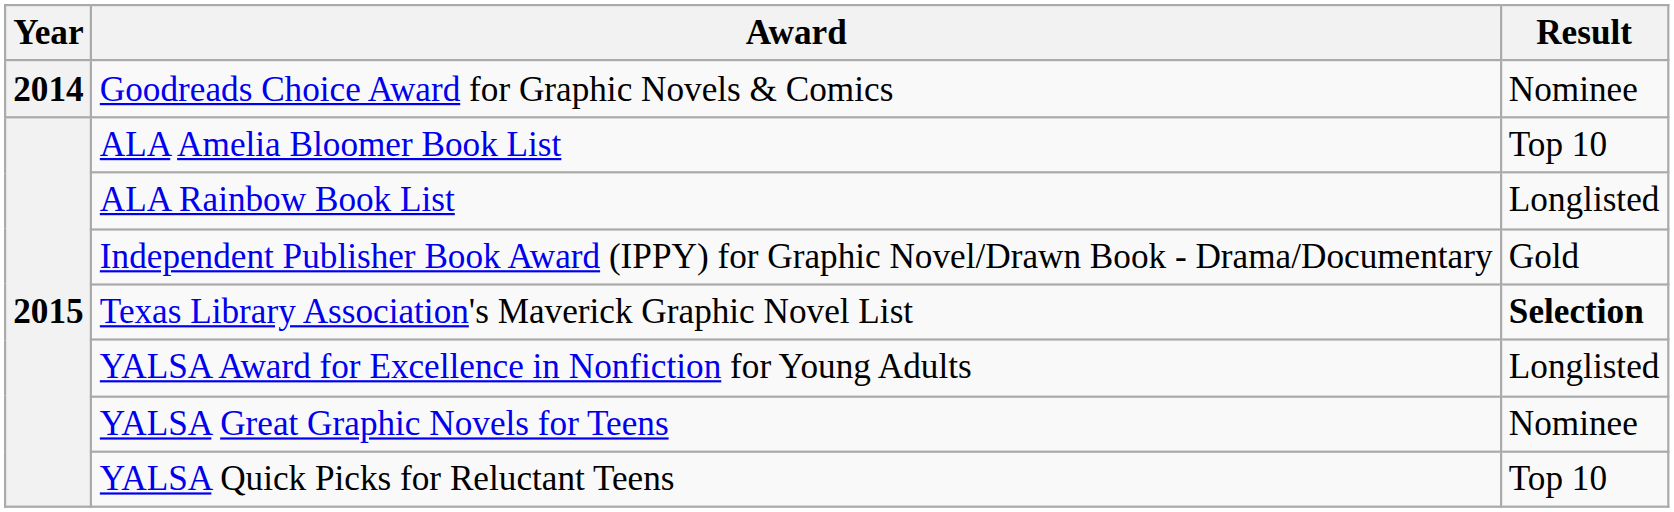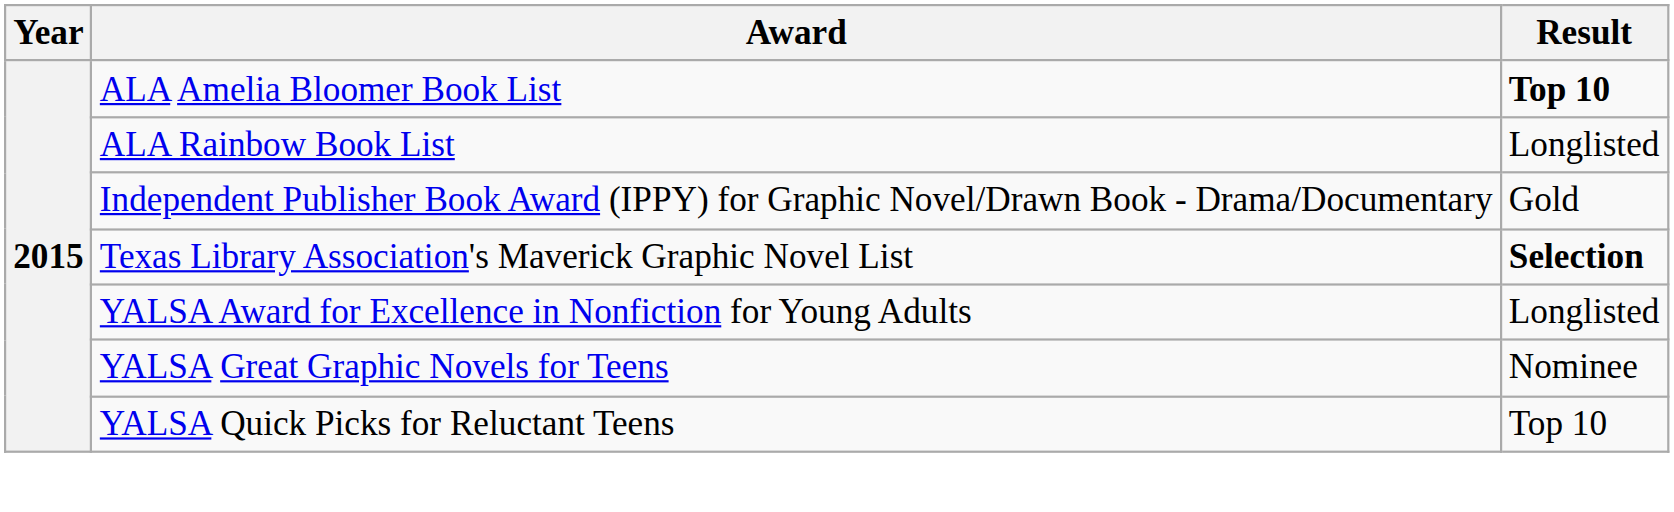- row: 2014 | Goodreads Choice Award for Graphic Novels & Comics | Nominee
ALA Amelia Bloomer Book List | Result: normal -> bold
